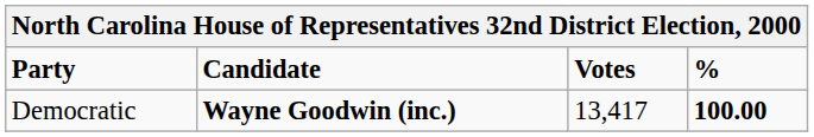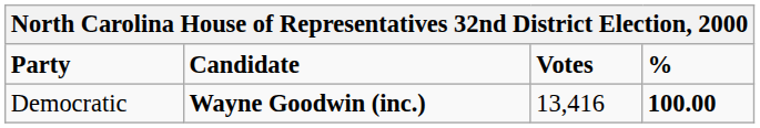Democratic | Votes: 13,417 -> 13,416
